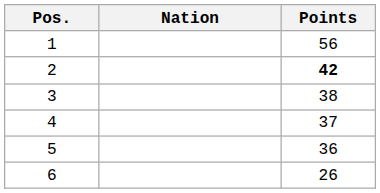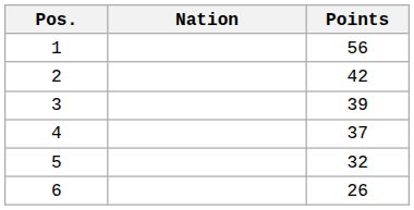2 | Points: bold -> normal
3 | Points: 38 -> 39
5 | Points: 36 -> 32
